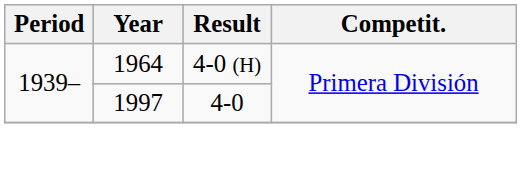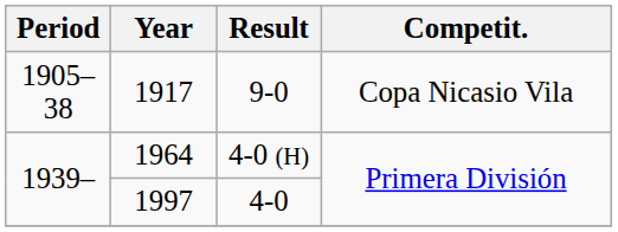+ row: 1905–38 | 1917 | 9-0 | Copa Nicasio Vila
